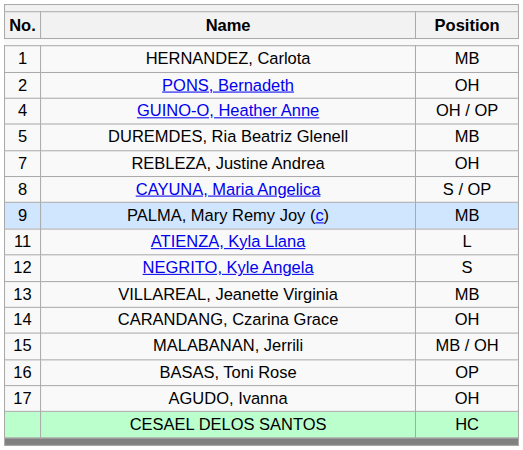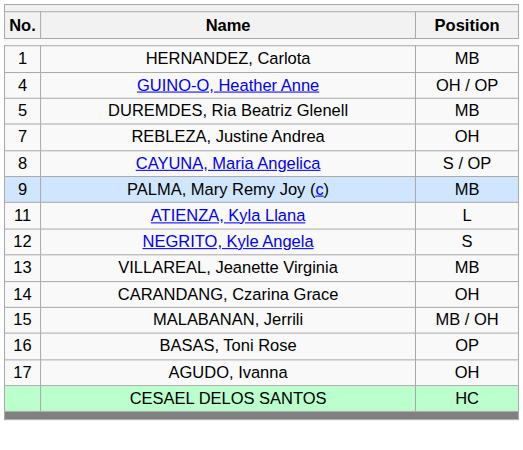- row: 2 | PONS, Bernadeth | OH
